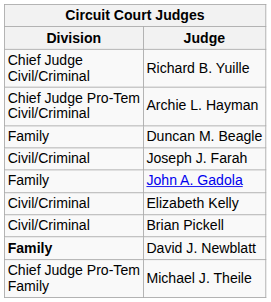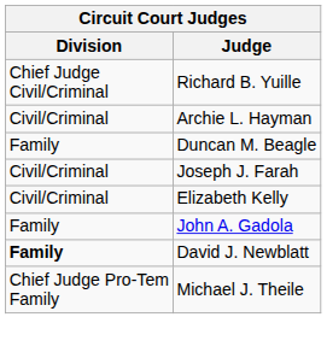Archie L. Hayman | Division: Chief Judge Pro-Tem Civil/Criminal -> Civil/Criminal
rows swapped: Elizabeth Kelly <-> John A. Gadola
- row: Civil/Criminal | Brian Pickell
